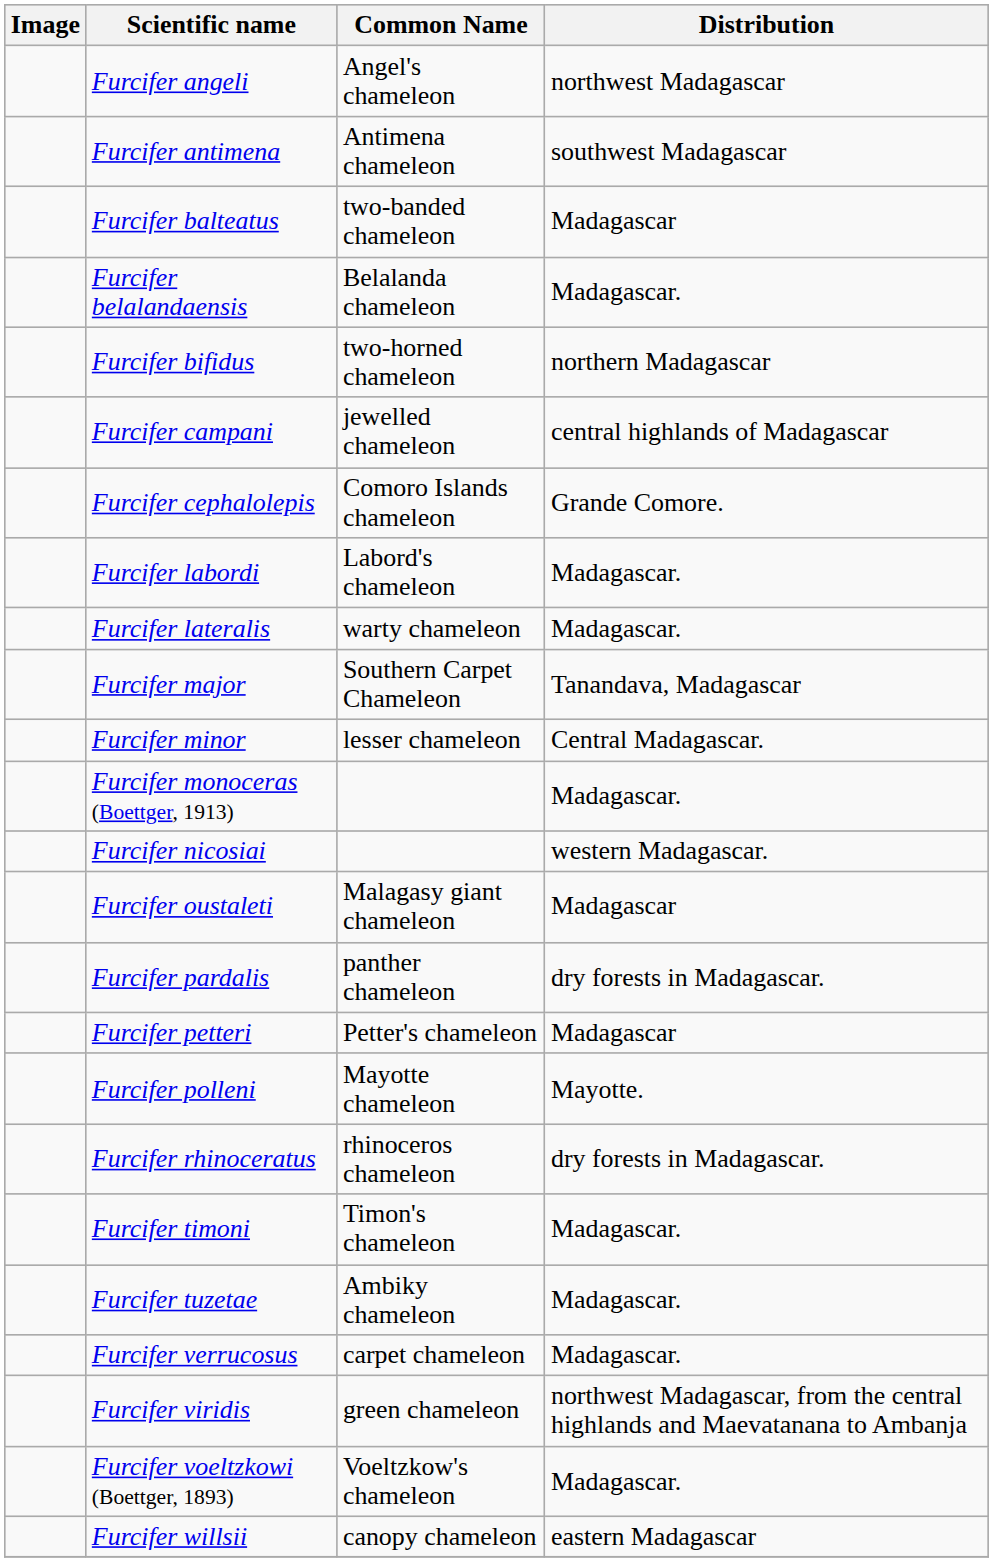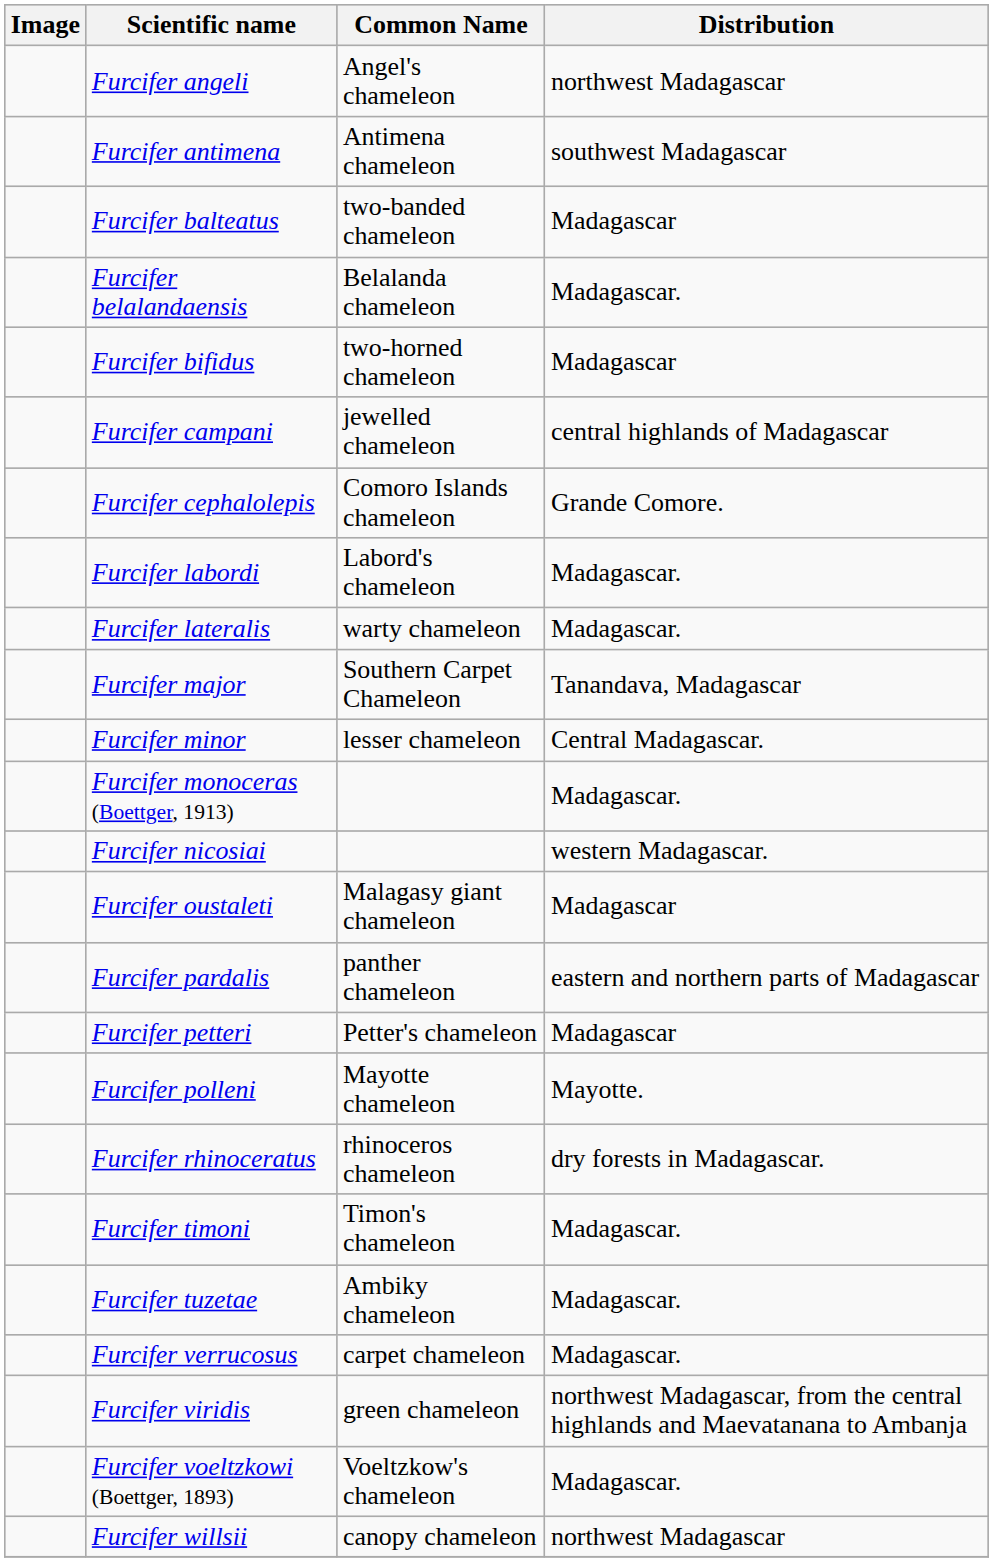Furcifer bifidus | Distribution: northern Madagascar -> Madagascar
Furcifer pardalis | Distribution: dry forests in Madagascar. -> eastern and northern parts of Madagascar
Furcifer willsii | Distribution: eastern Madagascar -> northwest Madagascar
